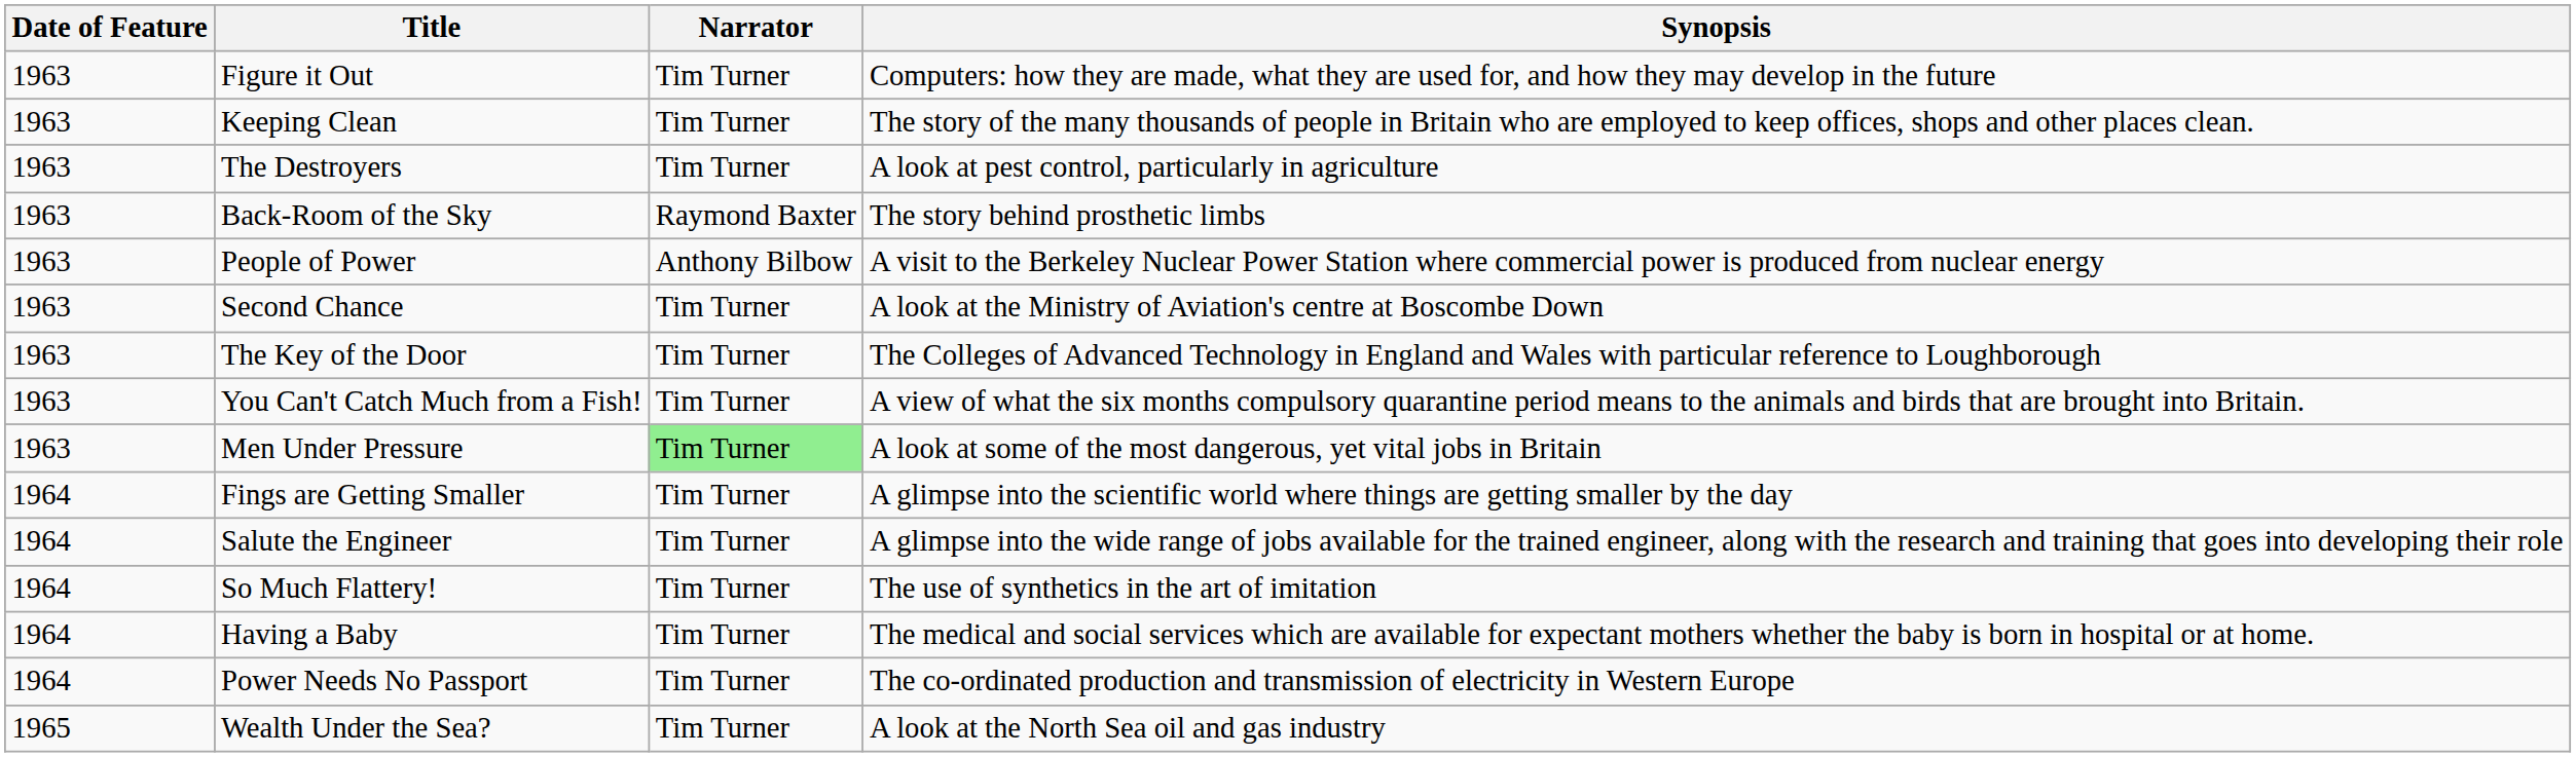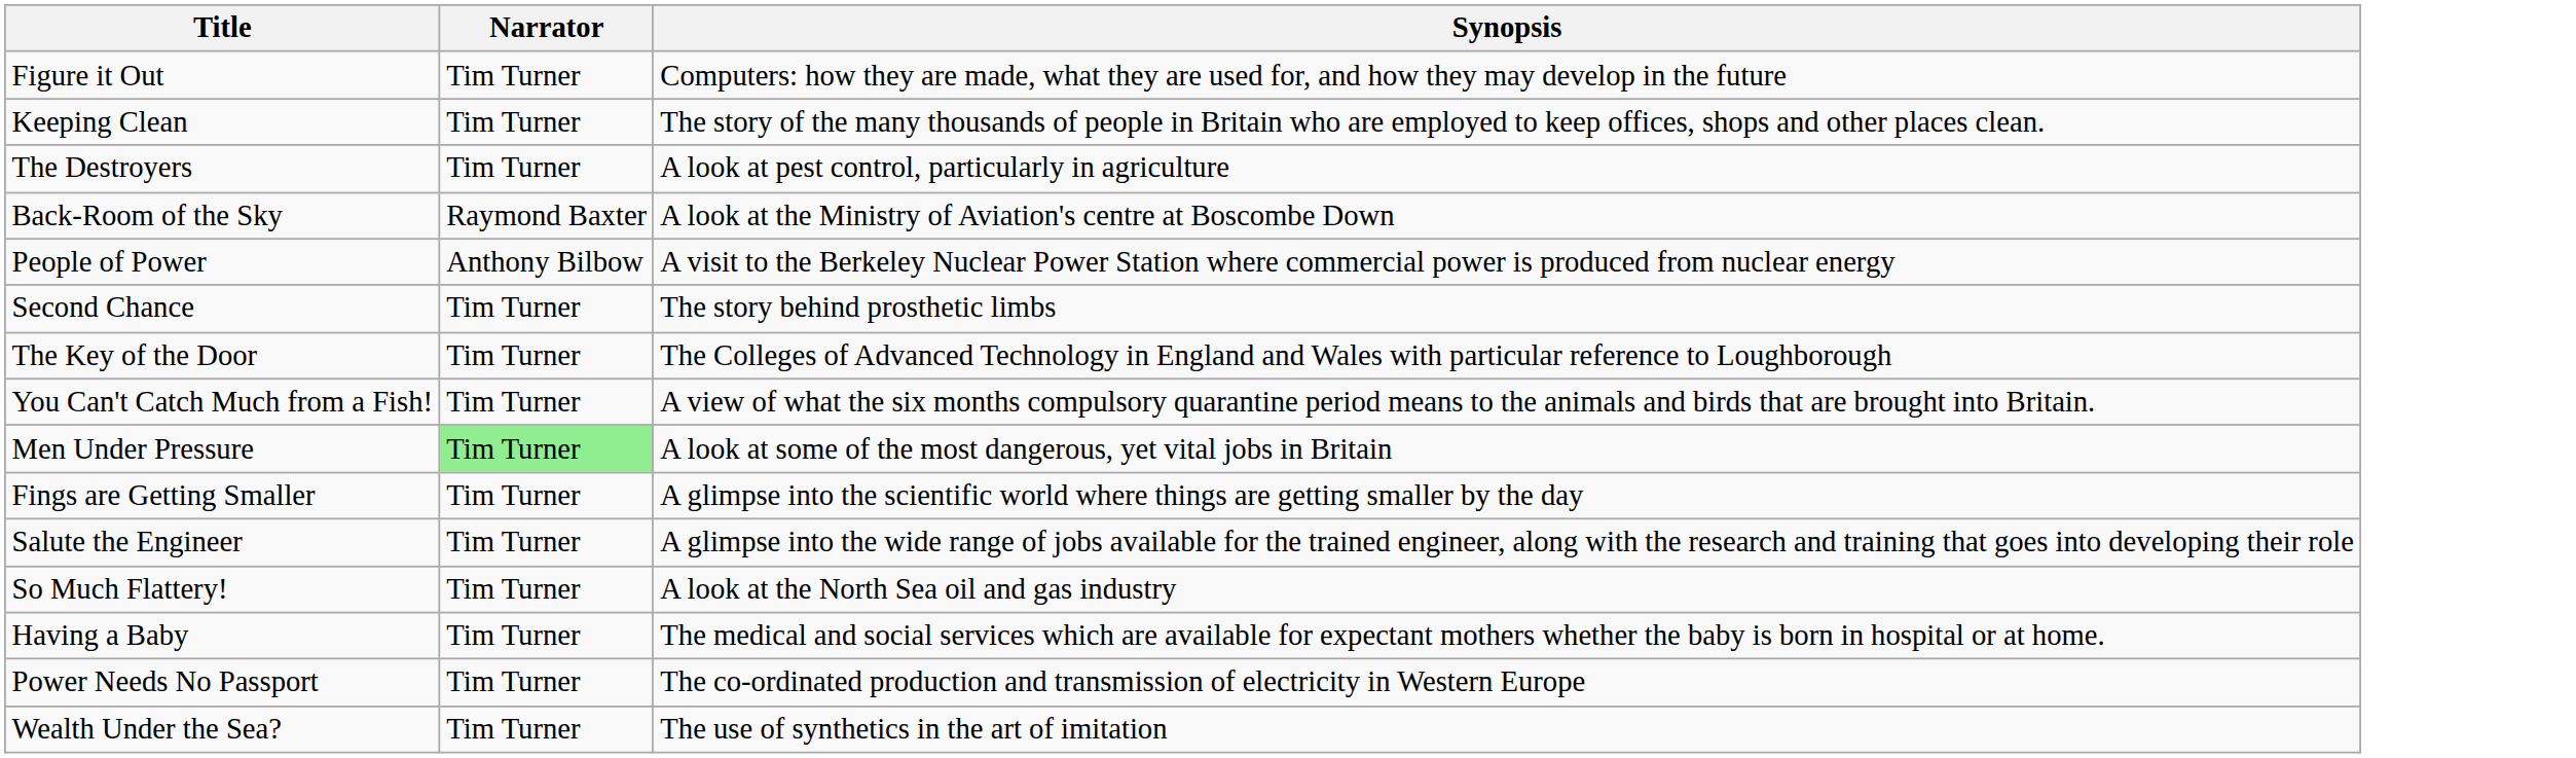- column: Date of Feature | 1963 | 1963 | 1963 | 1963 | 1963 | 1963 | 1963 | 1963 | 1963 | 1964 | 1964 | 1964 | 1964 | 1964 | 1965
Back-Room of the Sky | Synopsis: The story behind prosthetic limbs -> A look at the Ministry of Aviation's centre at Boscombe Down
Second Chance | Synopsis: A look at the Ministry of Aviation's centre at Boscombe Down -> The story behind prosthetic limbs
So Much Flattery! | Synopsis: The use of synthetics in the art of imitation -> A look at the North Sea oil and gas industry
Wealth Under the Sea? | Synopsis: A look at the North Sea oil and gas industry -> The use of synthetics in the art of imitation
